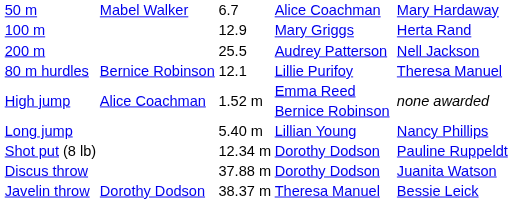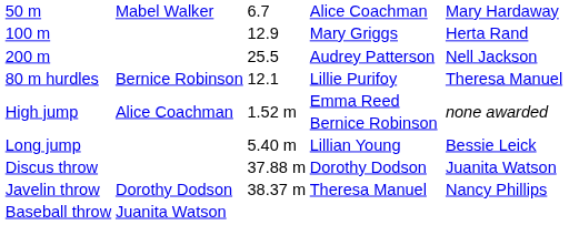Long jump | column 6: Nancy Phillips -> Bessie Leick
- row: Shot put (8 lb) | 12.34 m | Dorothy Dodson | Pauline Ruppeldt
Javelin throw | column 6: Bessie Leick -> Nancy Phillips
+ row: Baseball throw | Juanita Watson
